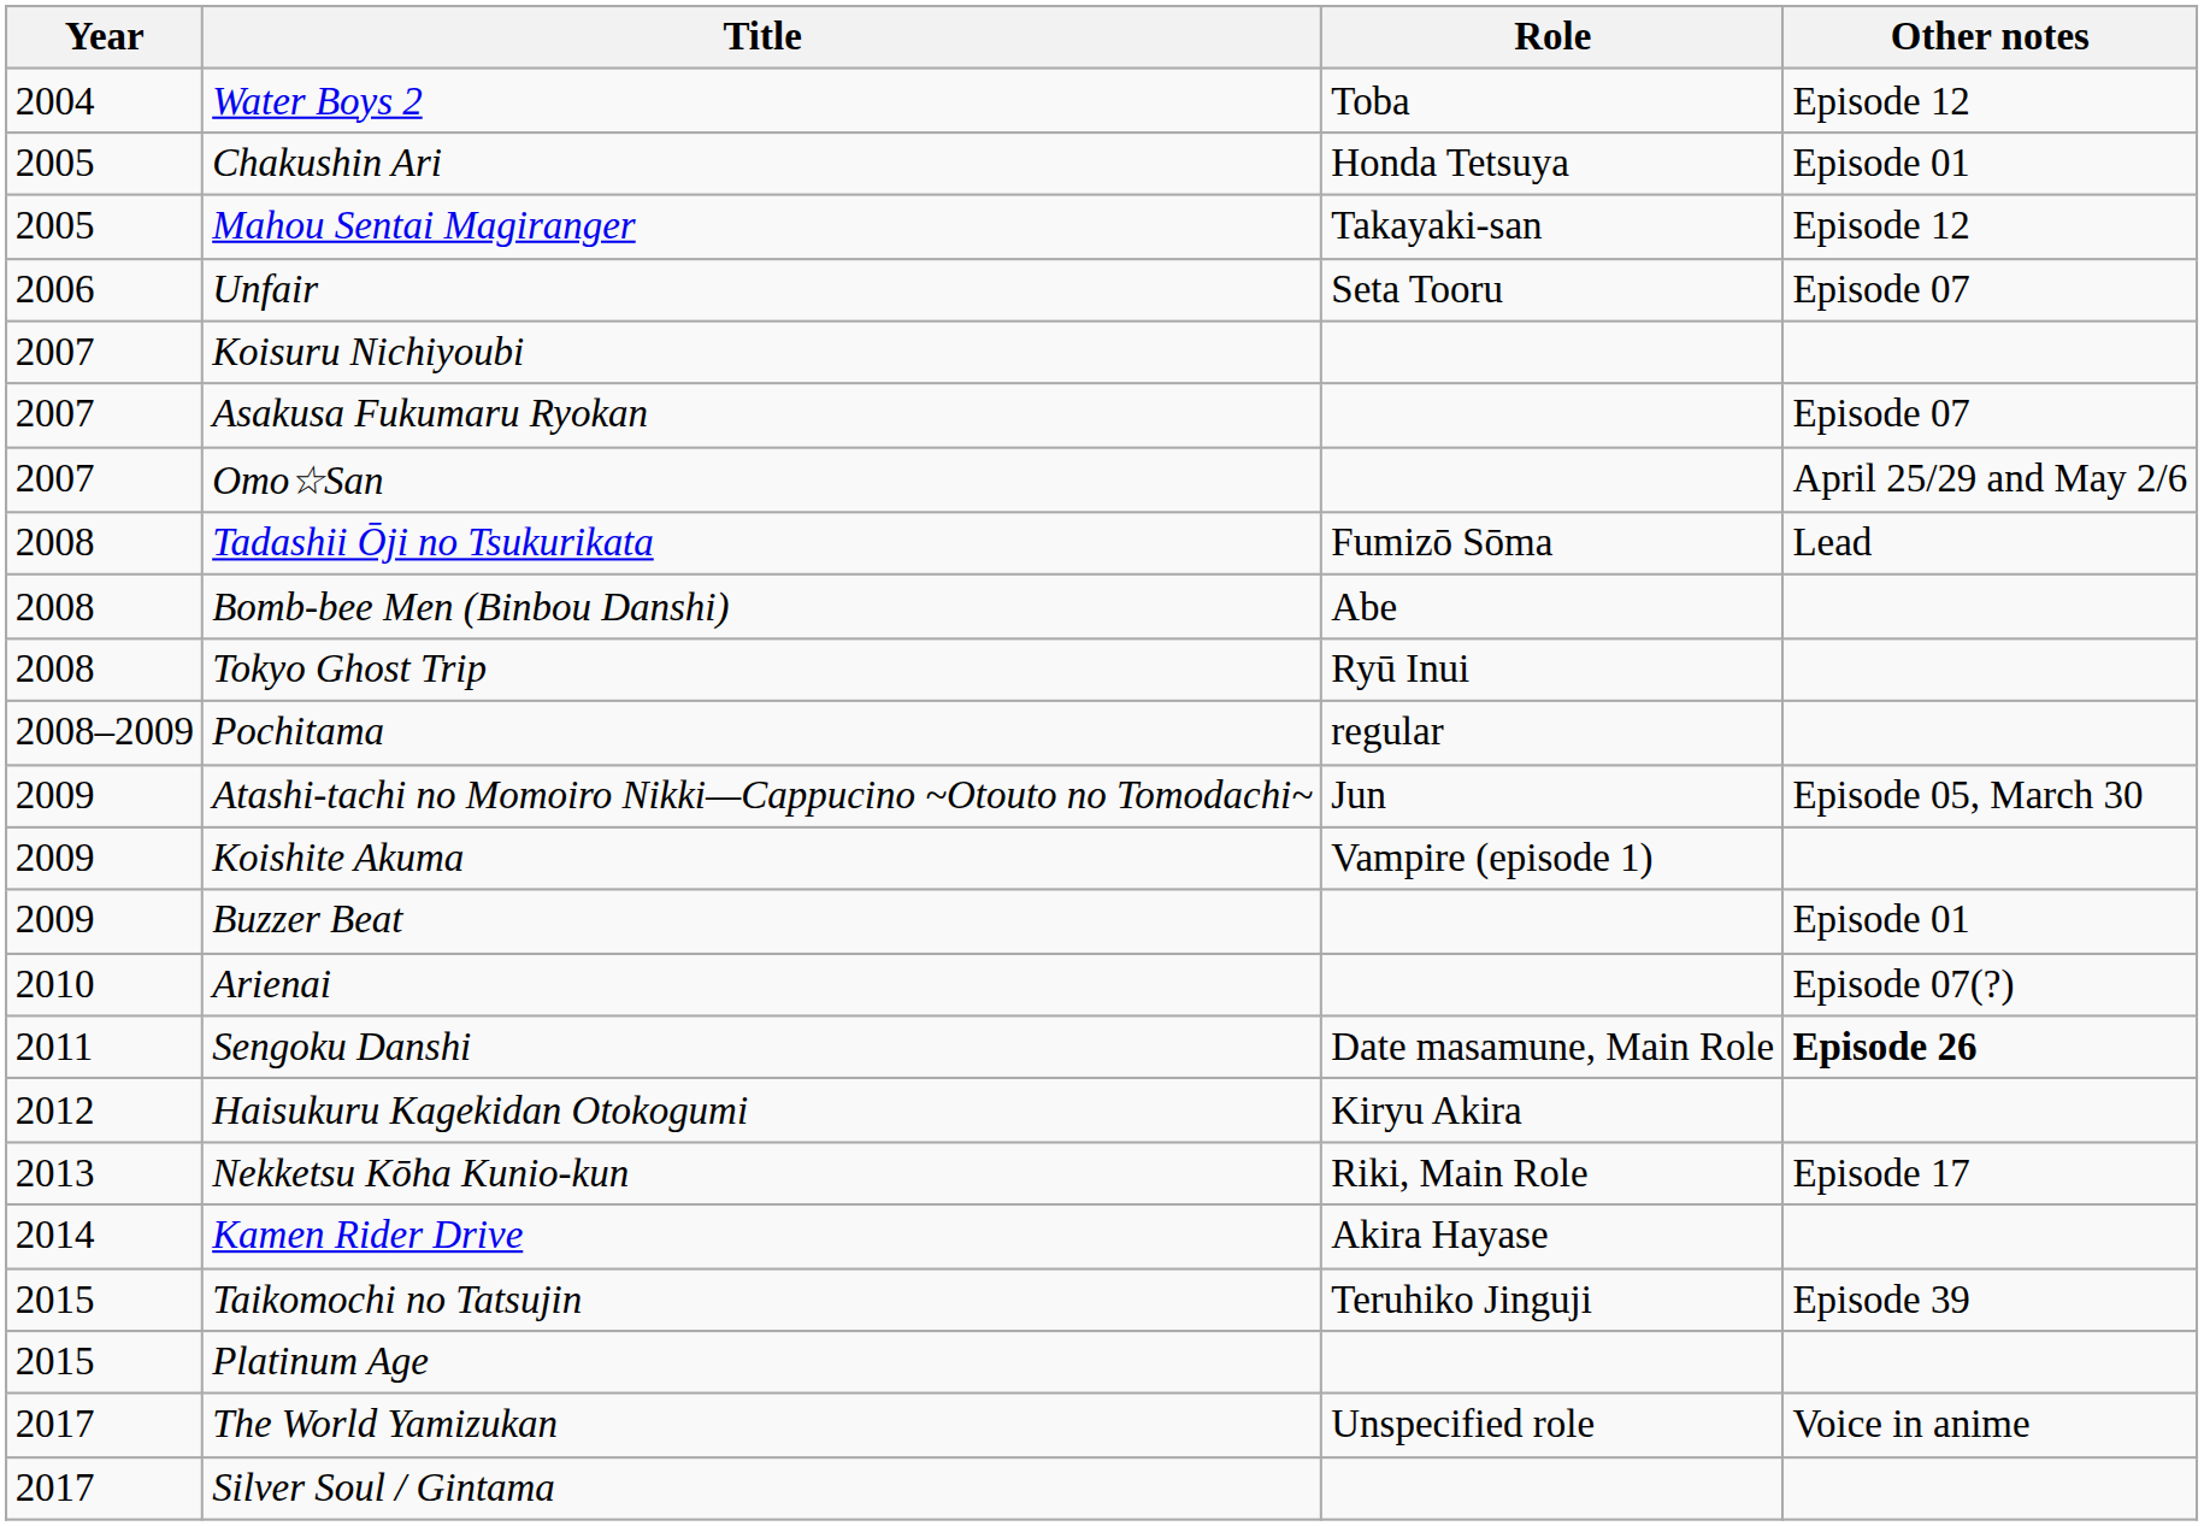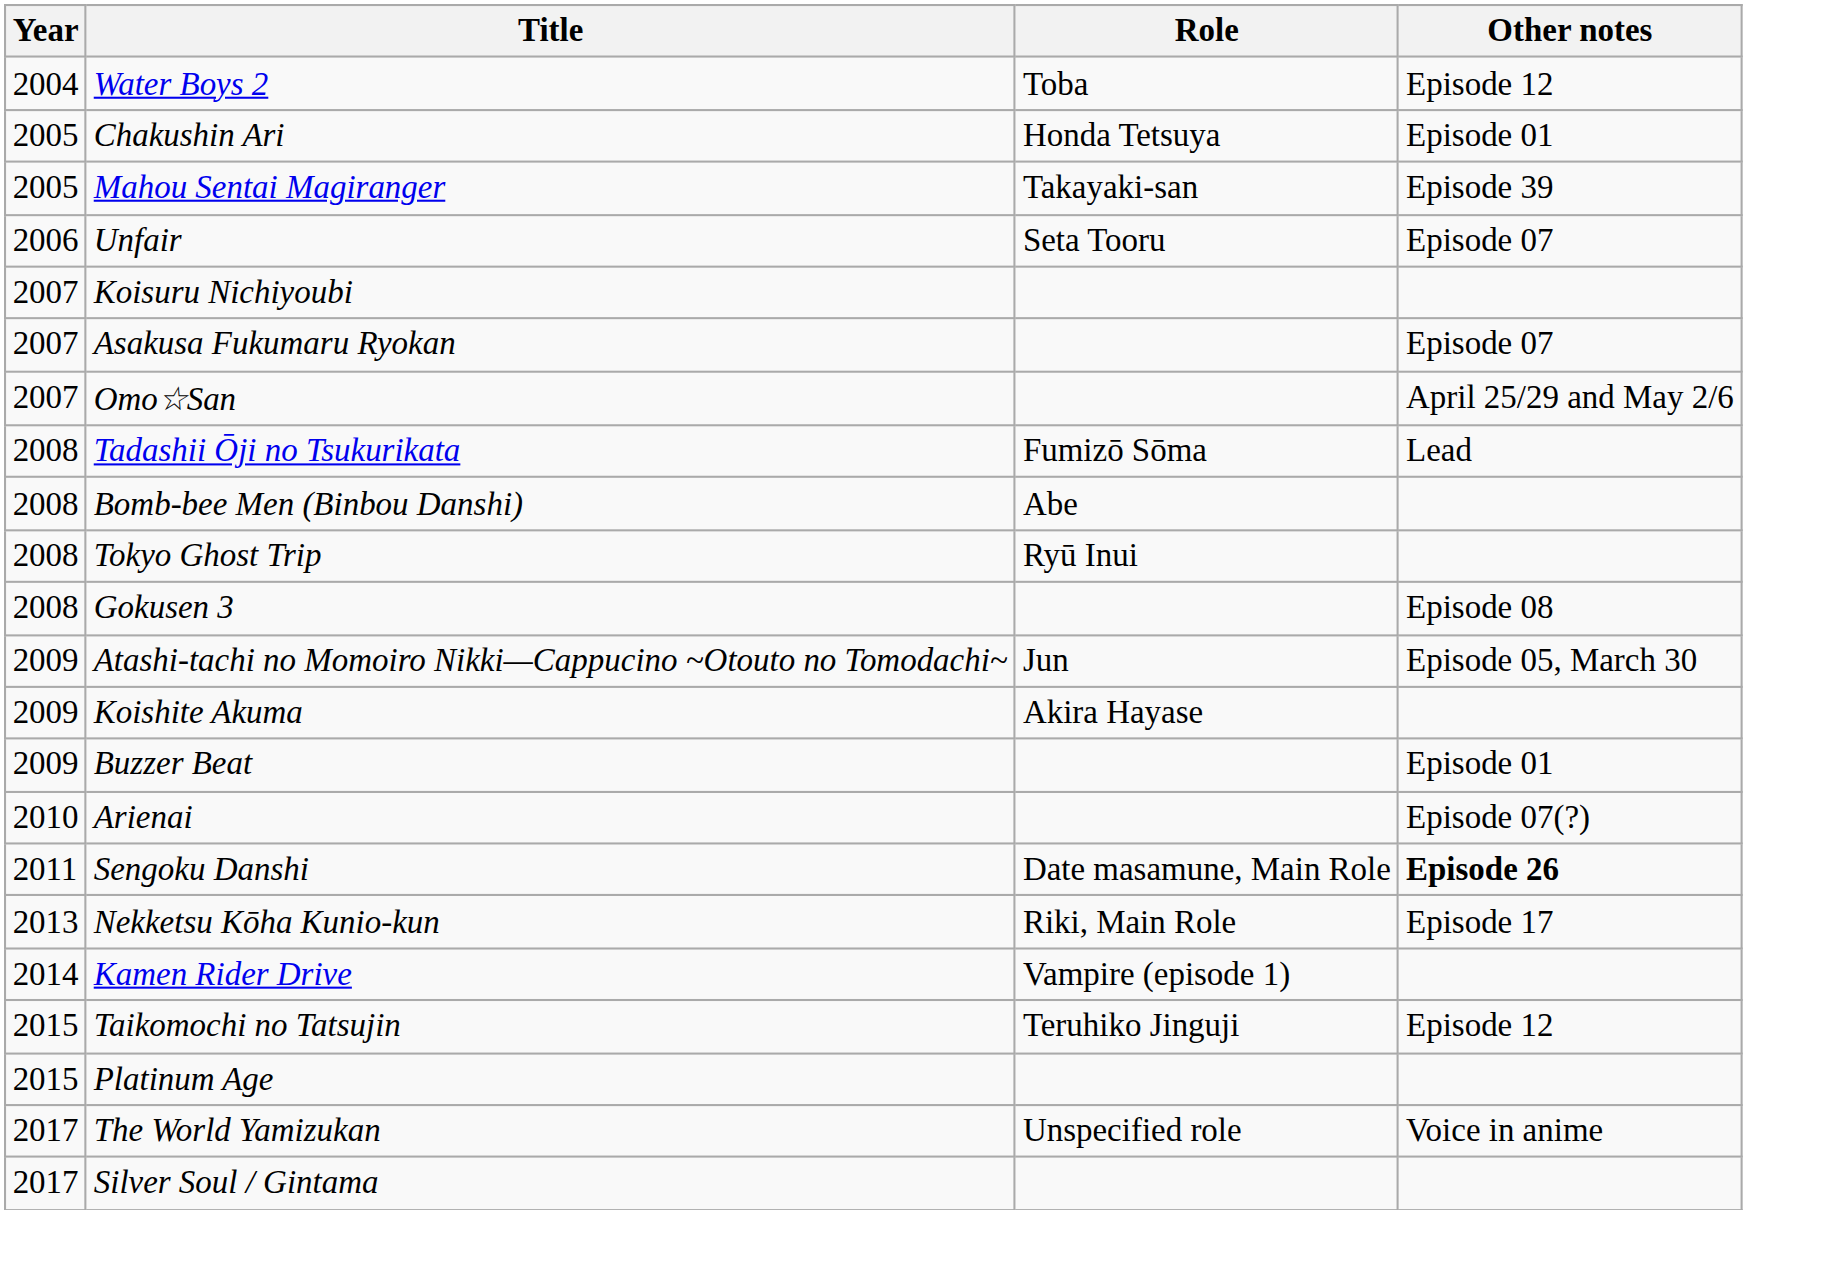Mahou Sentai Magiranger | Other notes: Episode 12 -> Episode 39
+ row: 2008 | Gokusen 3 | Episode 08
- row: 2008–2009 | Pochitama | regular
Koishite Akuma | Role: Vampire (episode 1) -> Akira Hayase
- row: 2012 | Haisukuru Kagekidan Otokogumi | Kiryu Akira
Kamen Rider Drive | Role: Akira Hayase -> Vampire (episode 1)
Taikomochi no Tatsujin | Other notes: Episode 39 -> Episode 12
